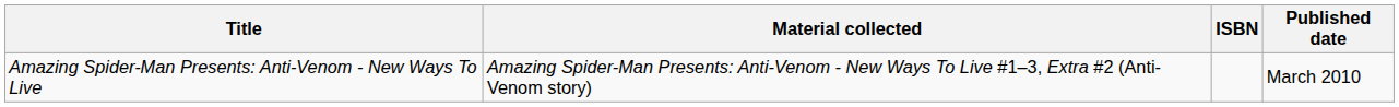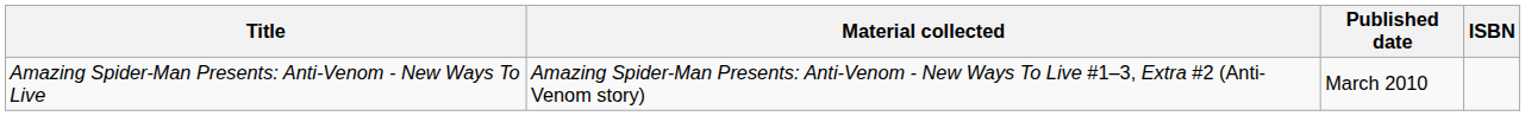columns swapped: Published date <-> ISBN
